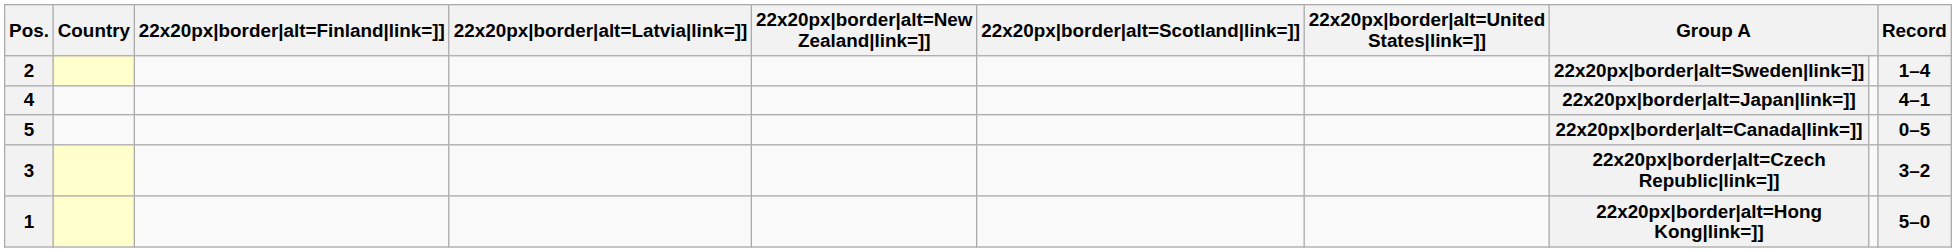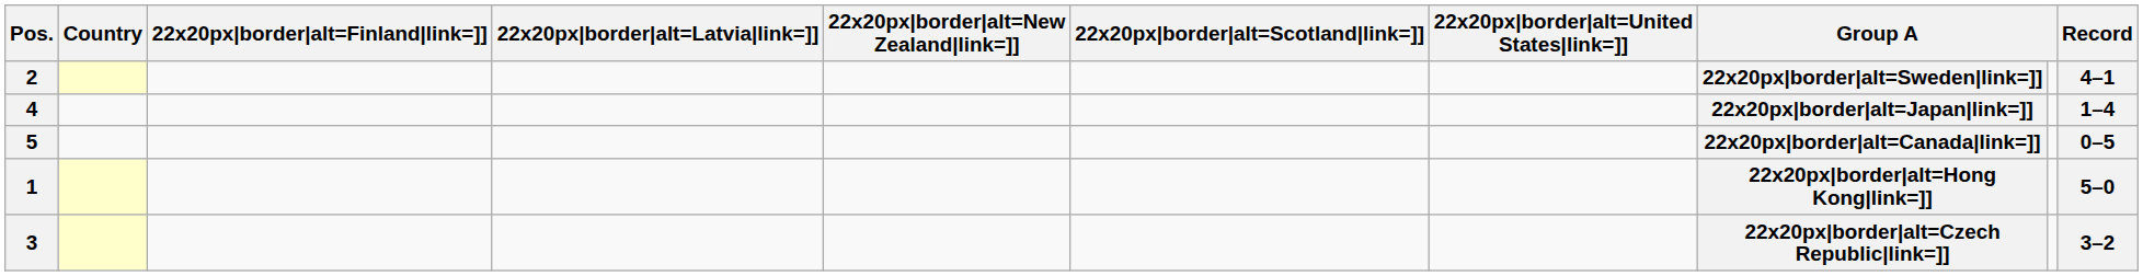2 | Record: 1–4 -> 4–1
4 | Record: 4–1 -> 1–4
rows swapped: 1 <-> 3
